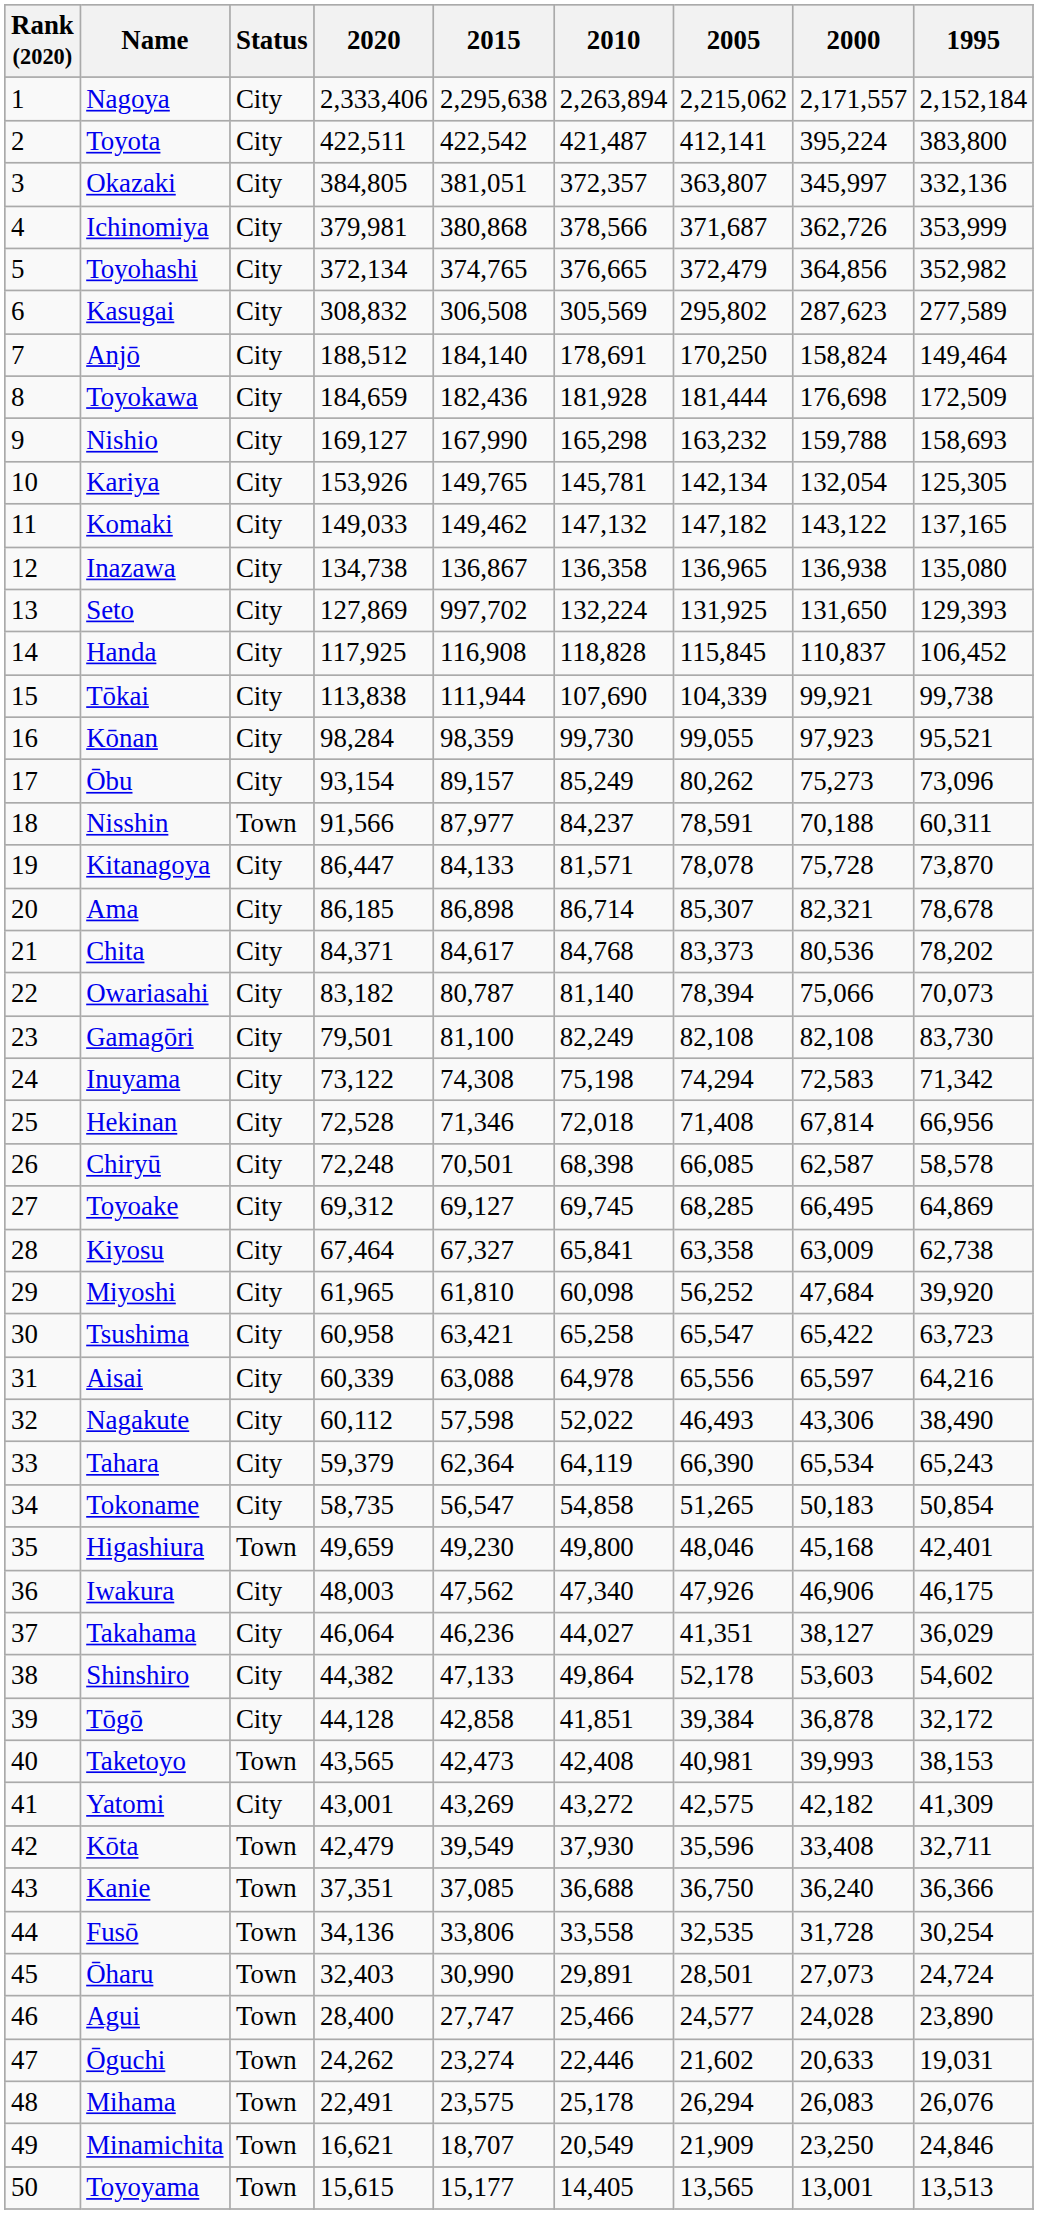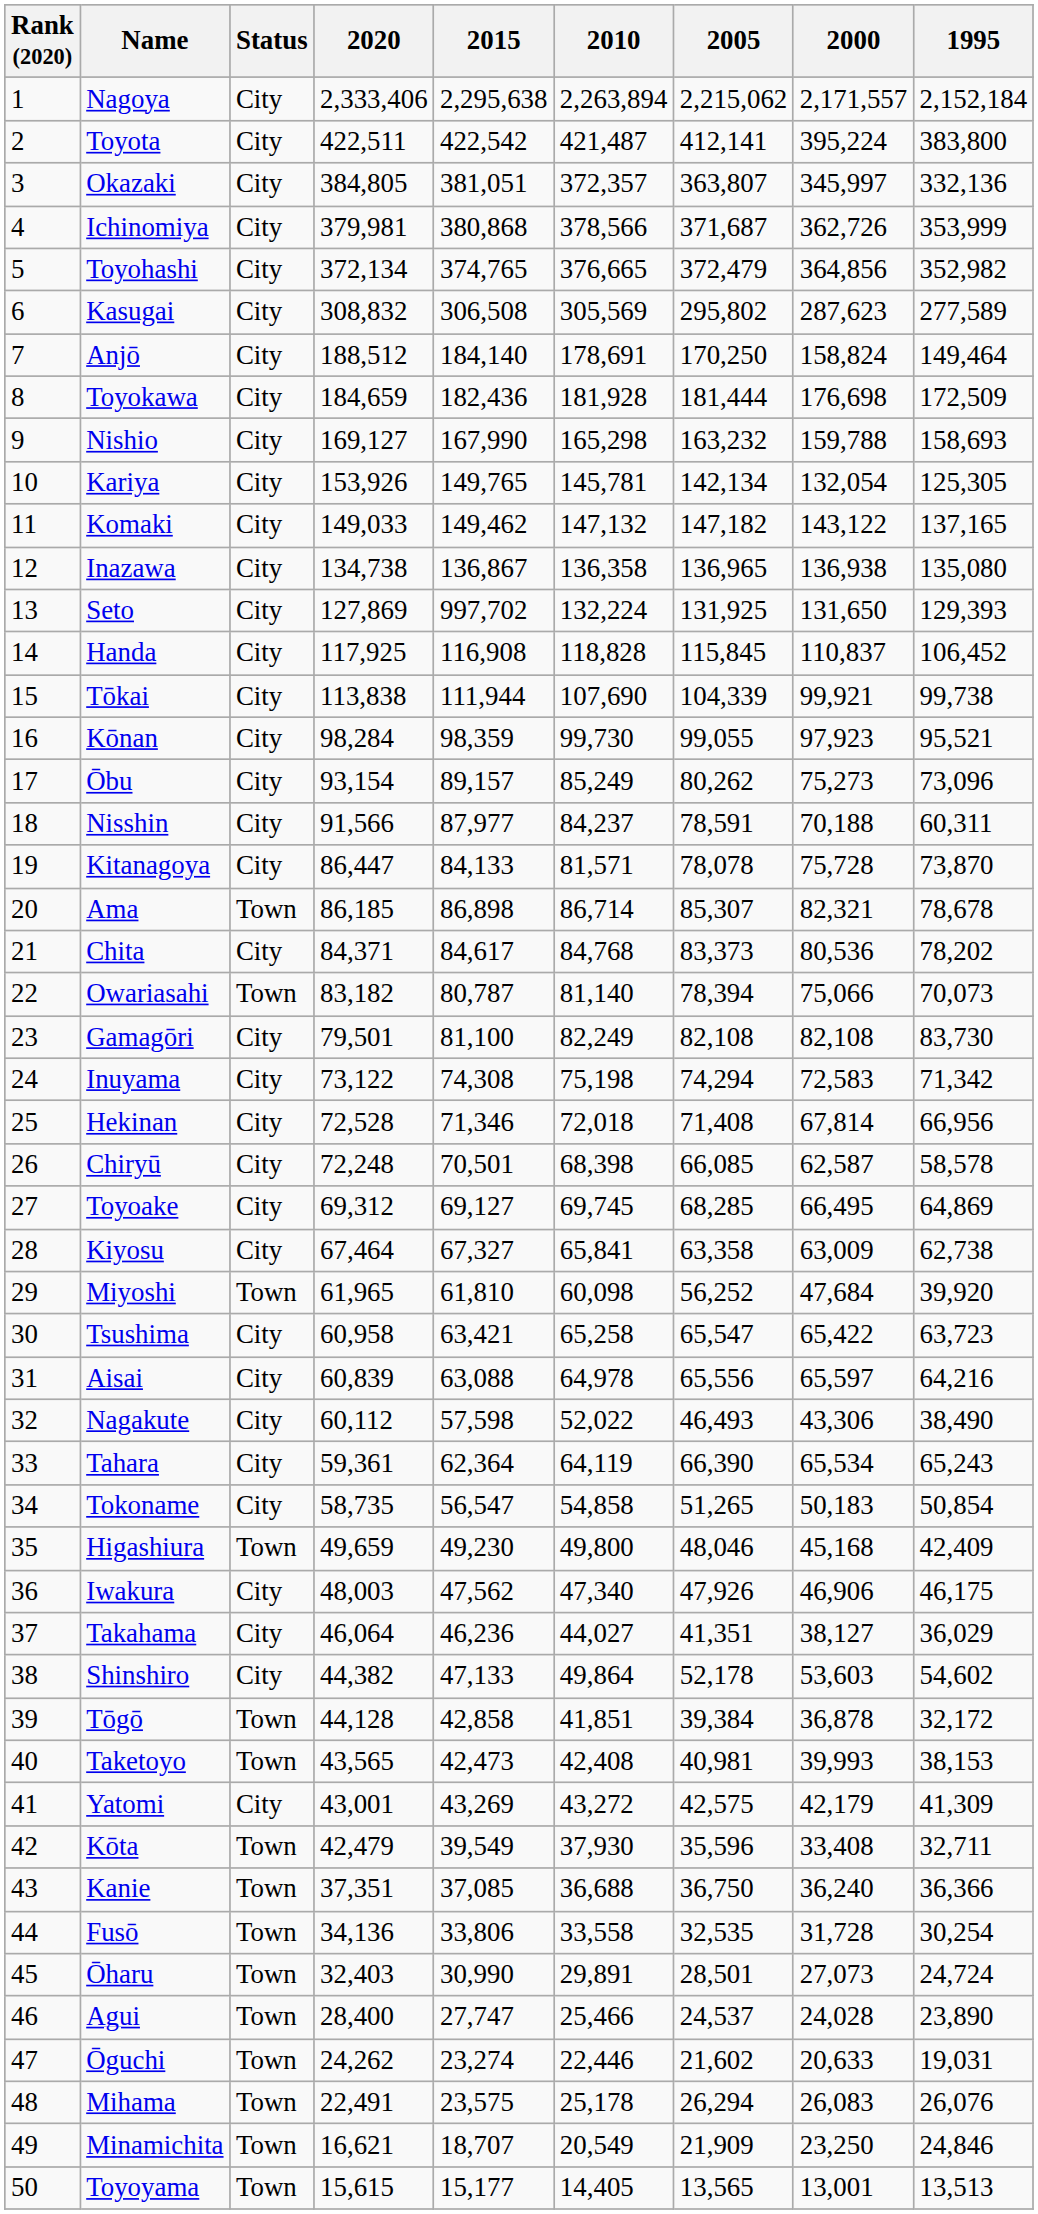Nisshin | Status: Town -> City
Ama | Status: City -> Town
Owariasahi | Status: City -> Town
Miyoshi | Status: City -> Town
Aisai | 2020: 60,339 -> 60,839
Tahara | 2020: 59,379 -> 59,361
Higashiura | 1995: 42,401 -> 42,409
Tōgō | Status: City -> Town
Yatomi | 2000: 42,182 -> 42,179
Agui | 2005: 24,577 -> 24,537
